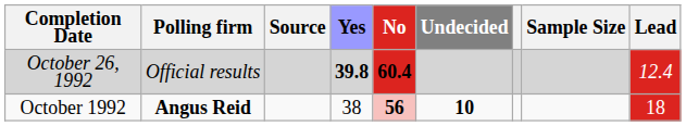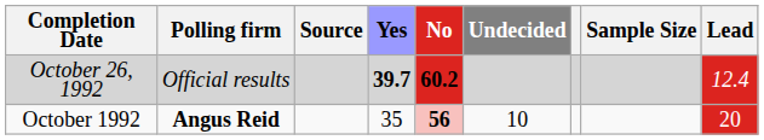October 26, 1992 | Yes: 39.8 -> 39.7
October 26, 1992 | No: 60.4 -> 60.2
October 1992 | Yes: 38 -> 35
October 1992 | Undecided: bold -> normal
October 1992 | Lead: 18 -> 20
